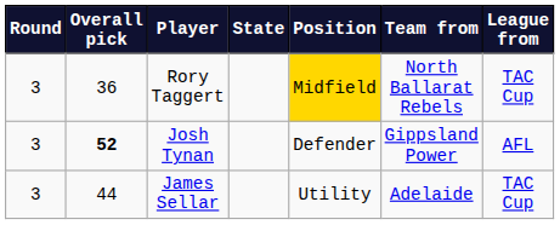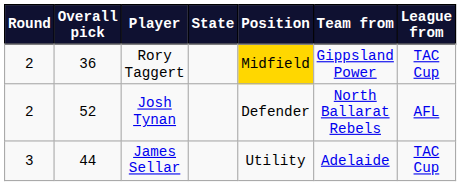Rory Taggert | Round: 3 -> 2
Rory Taggert | Team from: North Ballarat Rebels -> Gippsland Power
Josh Tynan | Round: 3 -> 2
Josh Tynan | Overall pick: bold -> normal
Josh Tynan | Team from: Gippsland Power -> North Ballarat Rebels
